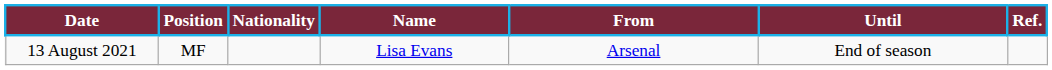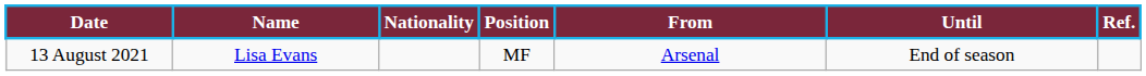columns swapped: Position <-> Name
